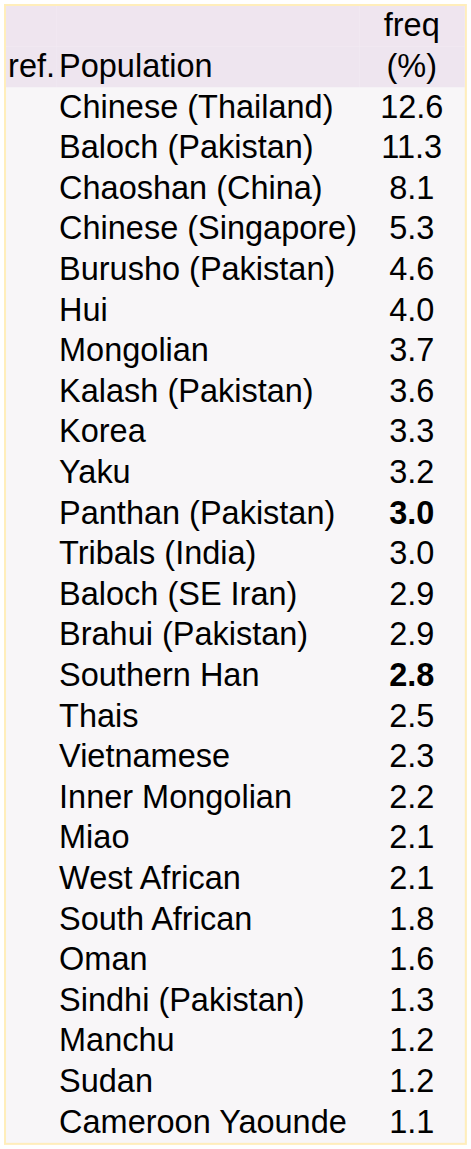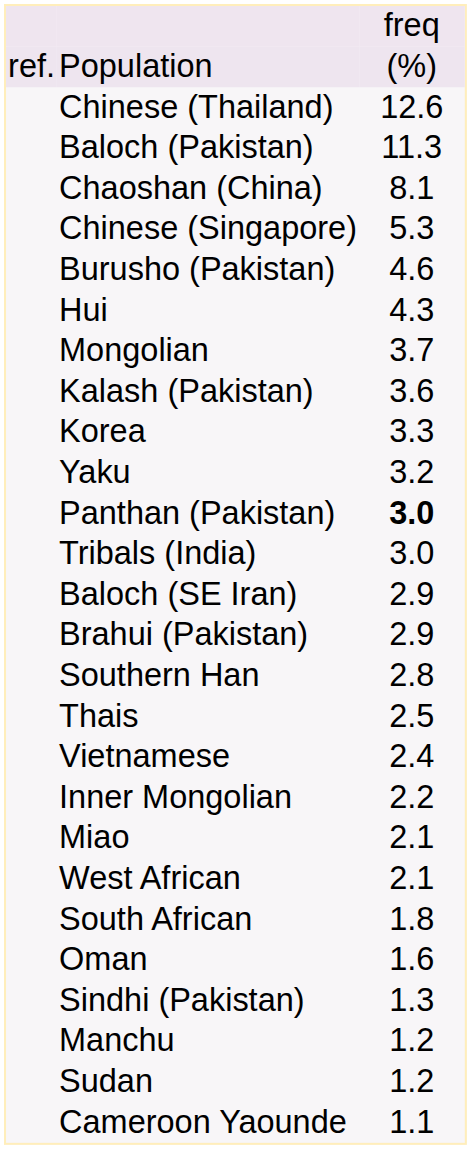Hui | column 3: 4.0 -> 4.3
Southern Han | column 3: bold -> normal
Vietnamese | column 3: 2.3 -> 2.4
